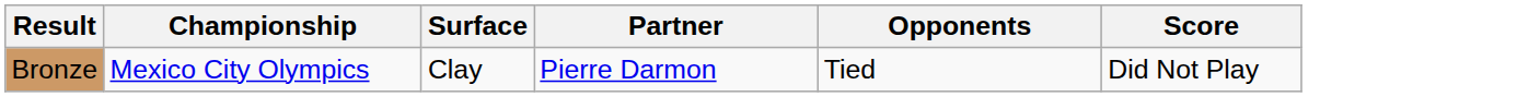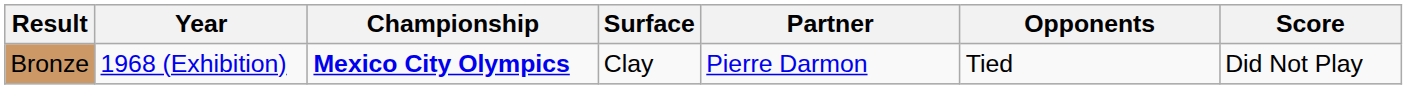+ column: Year | 1968 (Exhibition)
Bronze | Championship: normal -> bold
